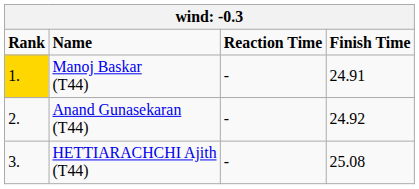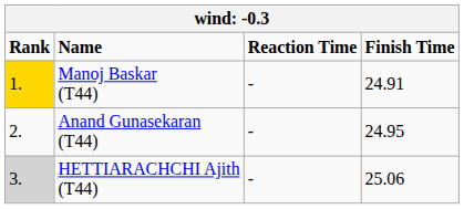Anand Gunasekaran (T44) | Finish Time: 24.92 -> 24.95
HETTIARACHCHI Ajith (T44) | Rank: no background -> lightgrey background
HETTIARACHCHI Ajith (T44) | Finish Time: 25.08 -> 25.06
